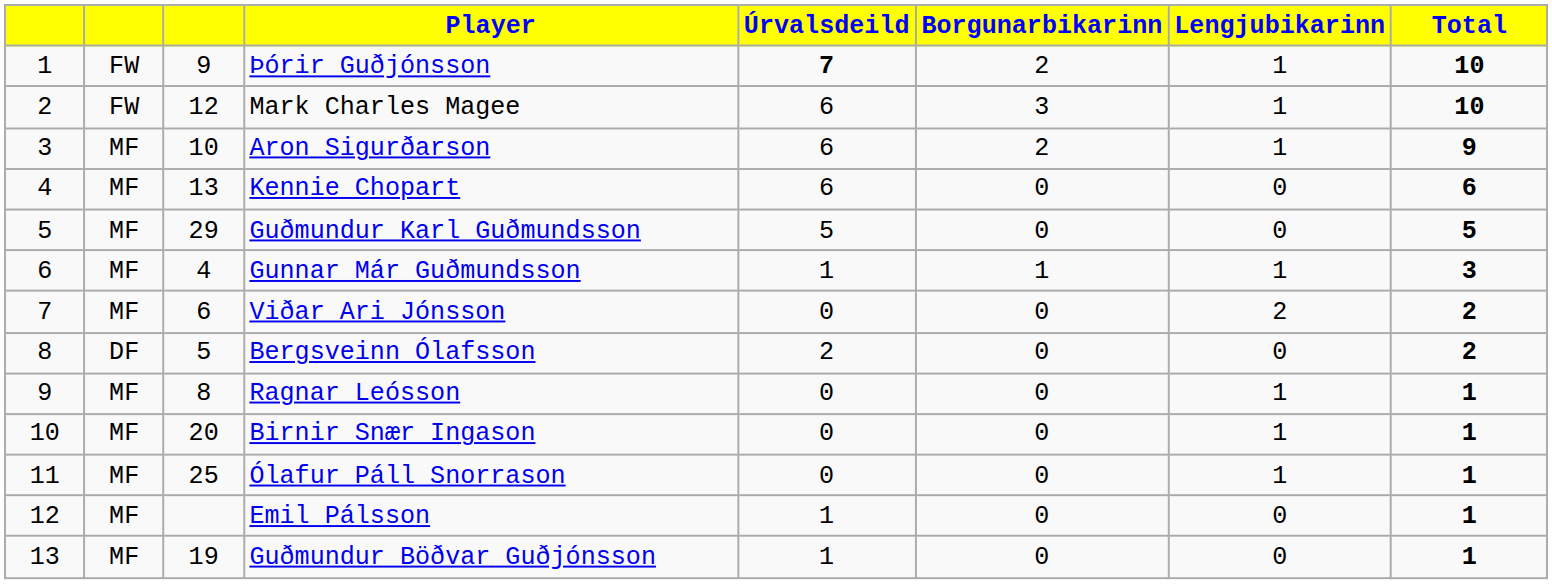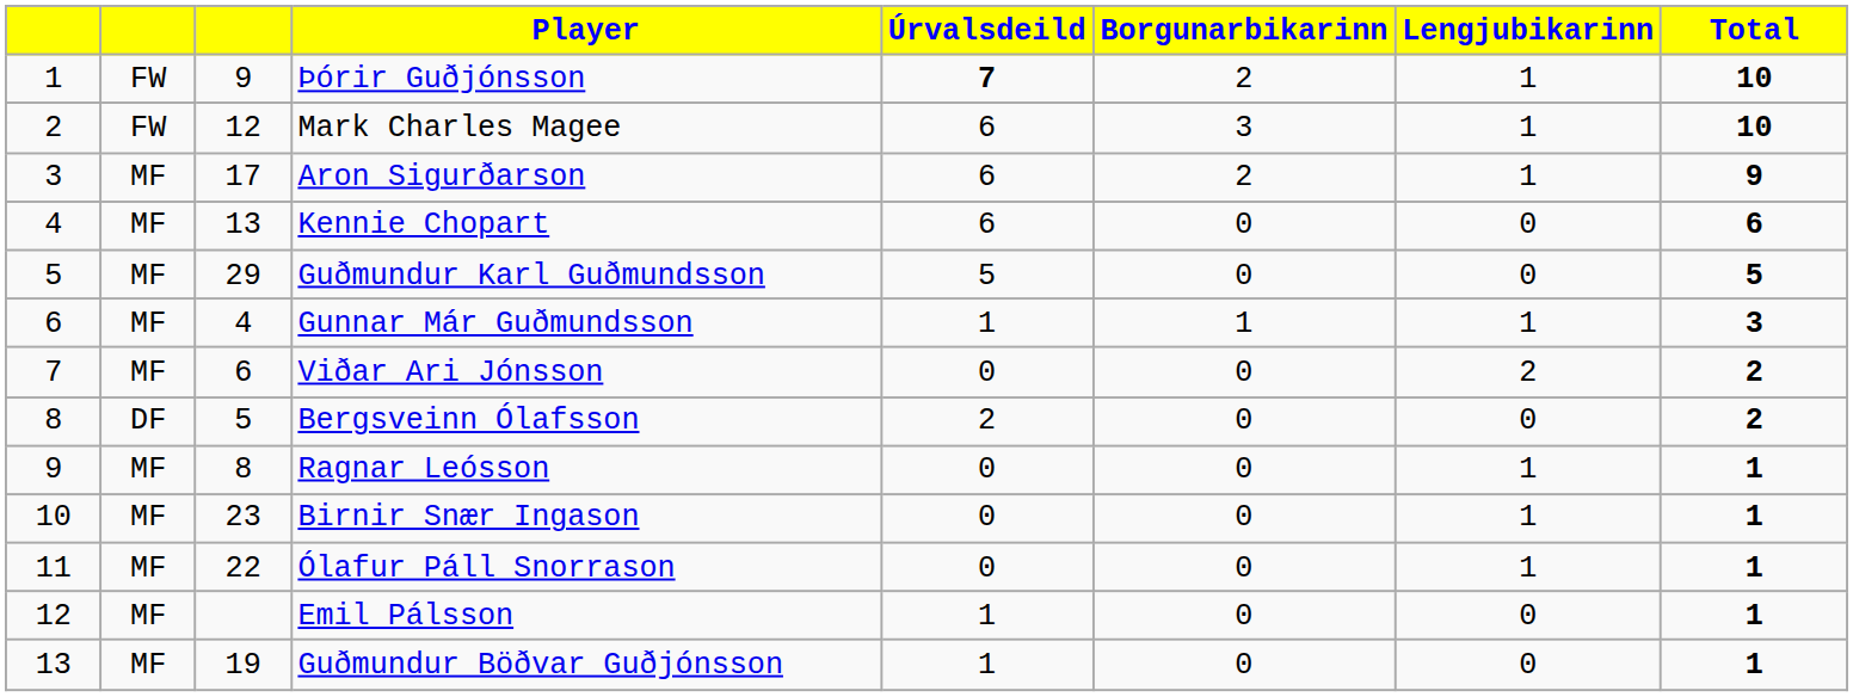Aron Sigurðarson | column 3: 10 -> 17
Birnir Snær Ingason | column 3: 20 -> 23
Ólafur Páll Snorrason | column 3: 25 -> 22
